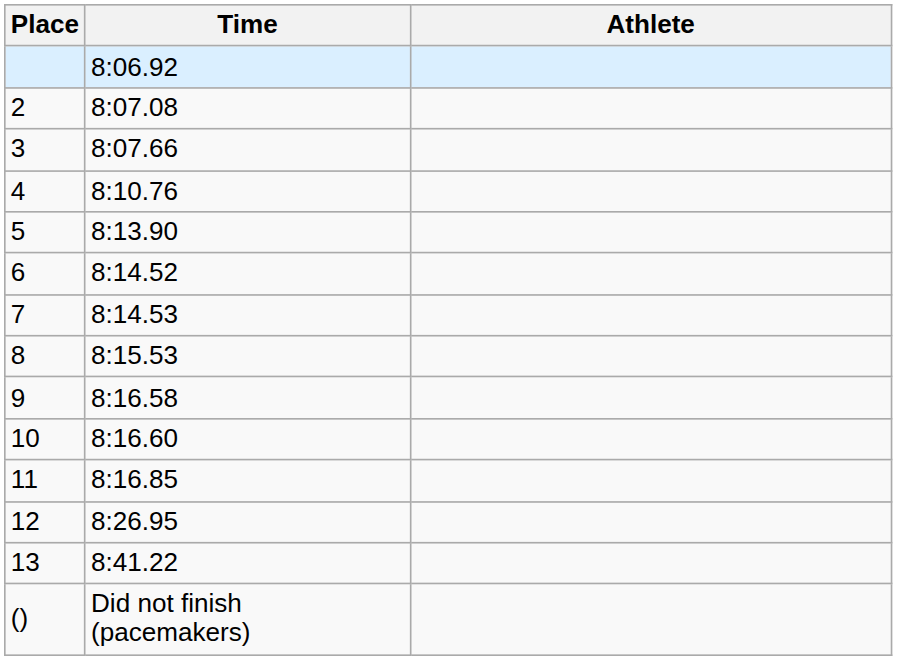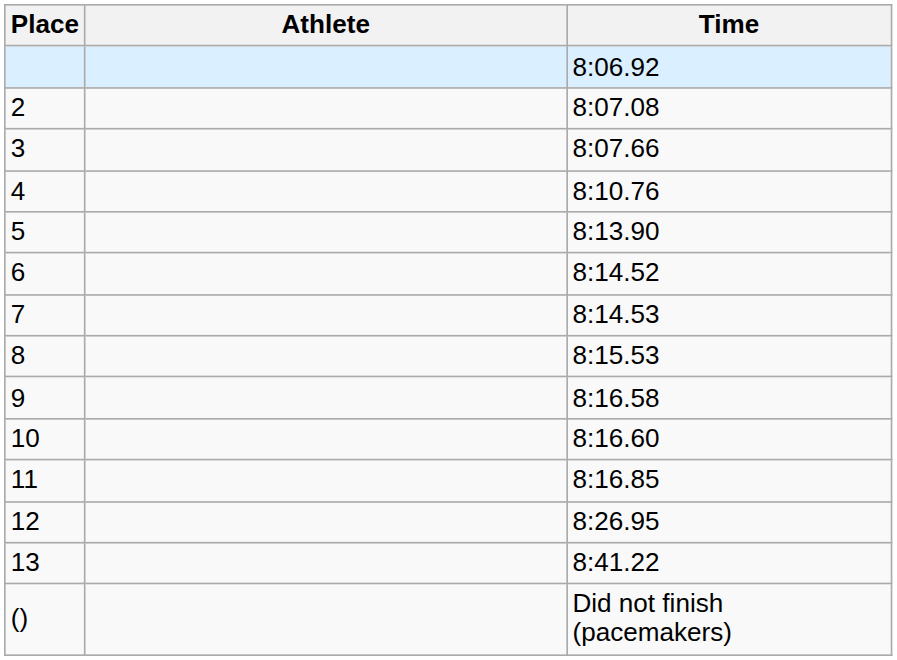columns swapped: Athlete <-> Time
